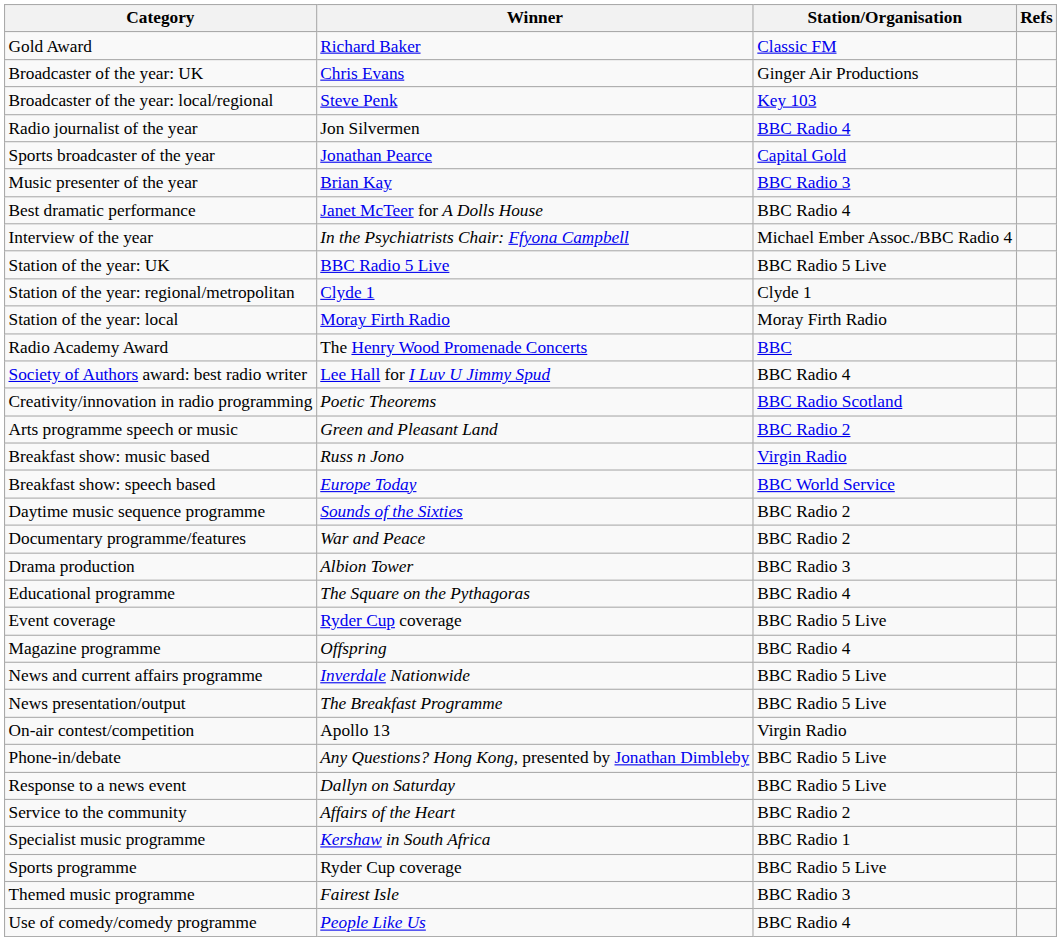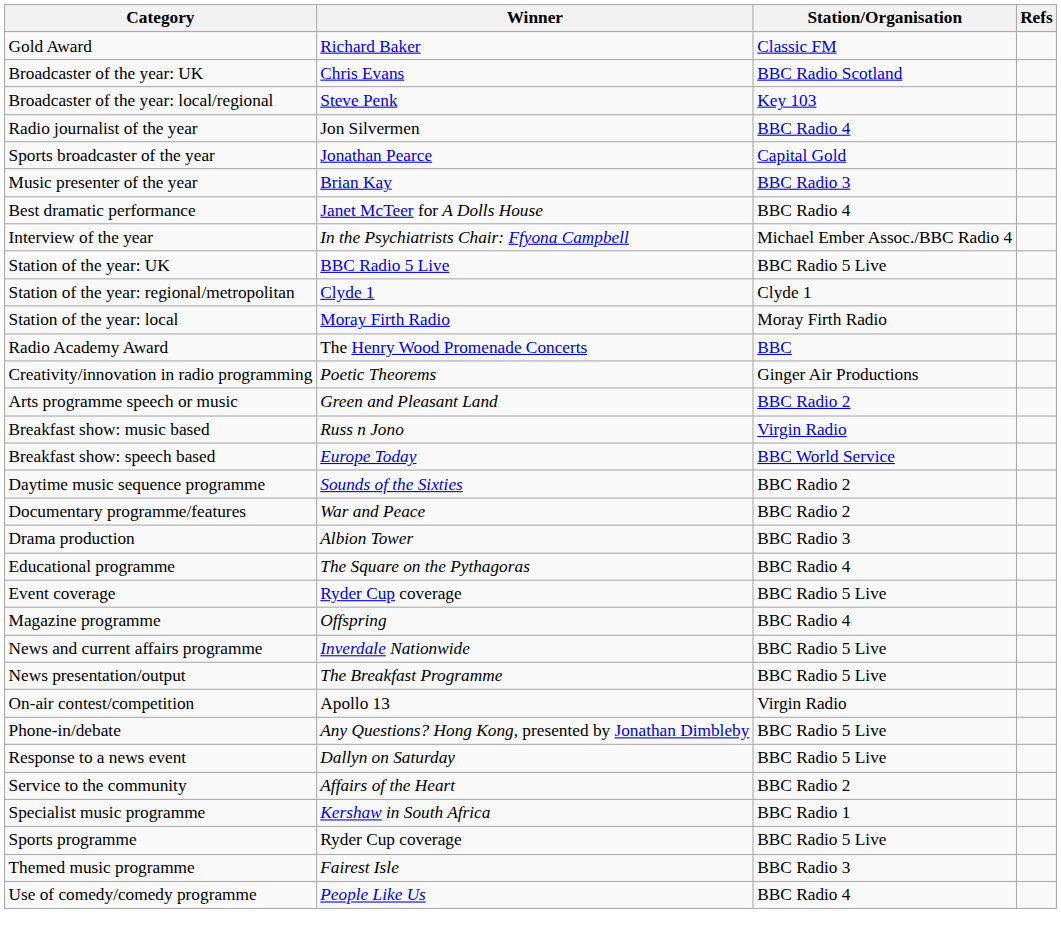Broadcaster of the year: UK | Station/Organisation: Ginger Air Productions -> BBC Radio Scotland
- row: Society of Authors award: best radio writer | Lee Hall for I Luv U Jimmy Spud | BBC Radio 4
Creativity/innovation in radio programming | Station/Organisation: BBC Radio Scotland -> Ginger Air Productions
